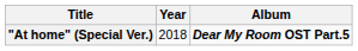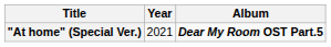"At home" (Special Ver.) | Year: 2018 -> 2021
